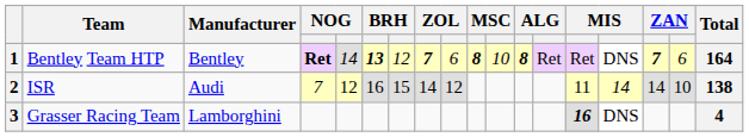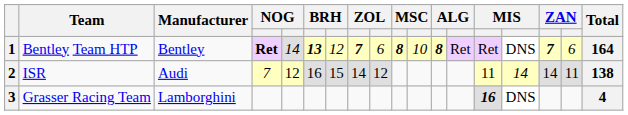2 | column 17: 10 -> 11
